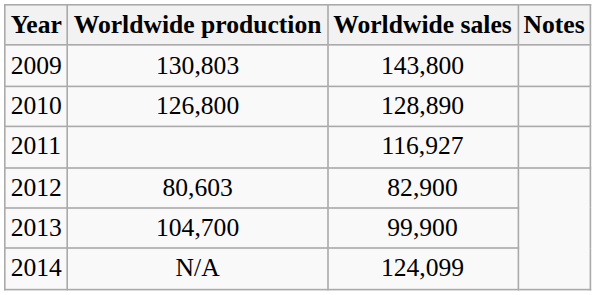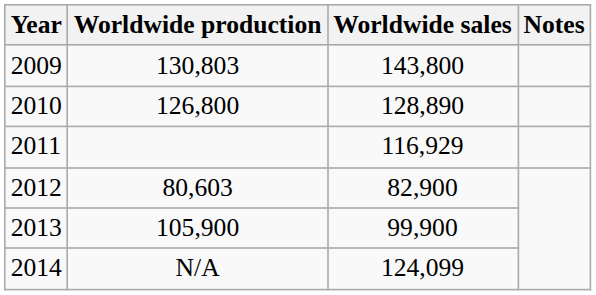2011 | Worldwide sales: 116,927 -> 116,929
2013 | Worldwide production: 104,700 -> 105,900
